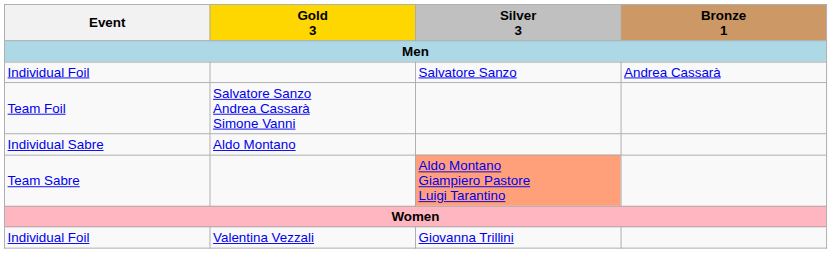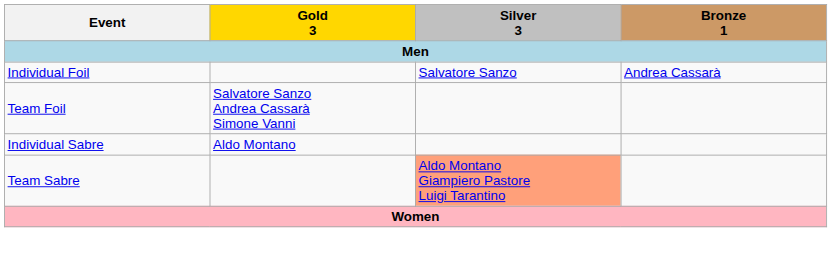- row: Individual Foil | Valentina Vezzali | Giovanna Trillini
